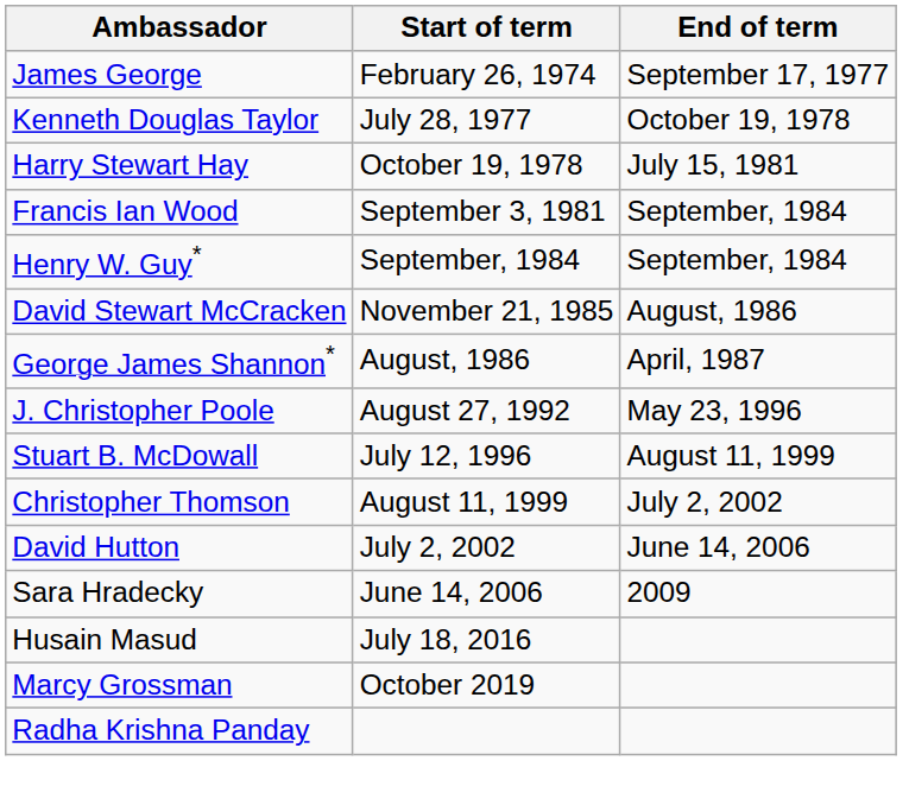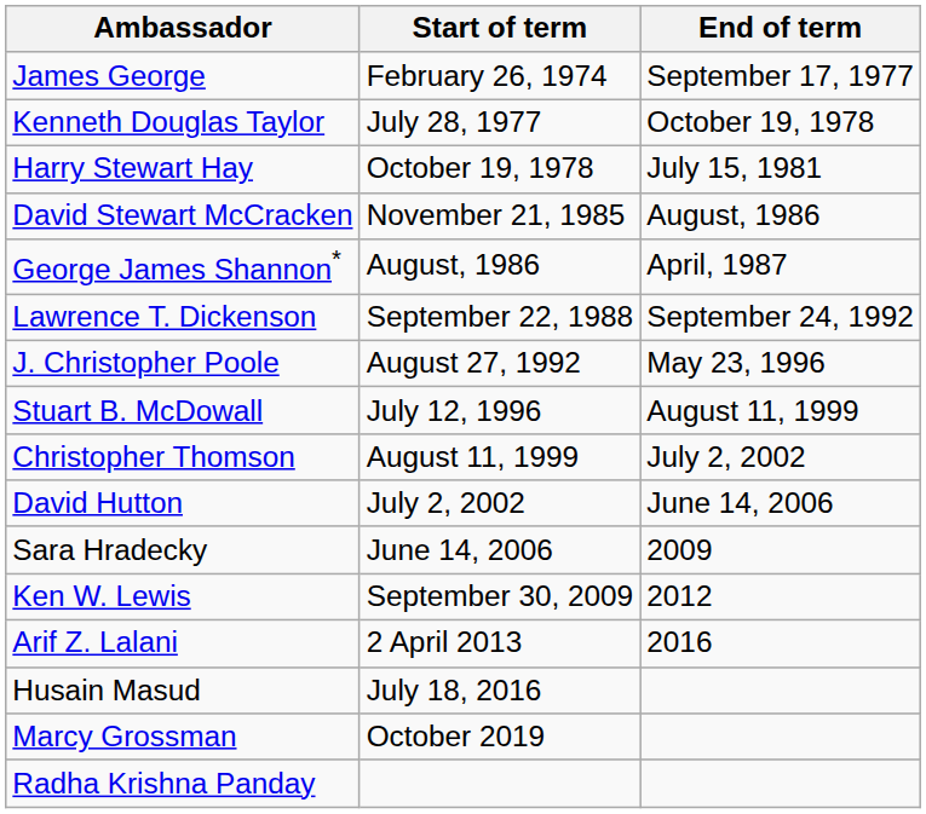- row: Francis Ian Wood | September 3, 1981 | September, 1984
- row: Henry W. Guy* | September, 1984 | September, 1984
+ row: Lawrence T. Dickenson | September 22, 1988 | September 24, 1992
+ row: Ken W. Lewis | September 30, 2009 | 2012
+ row: Arif Z. Lalani | 2 April 2013 | 2016
